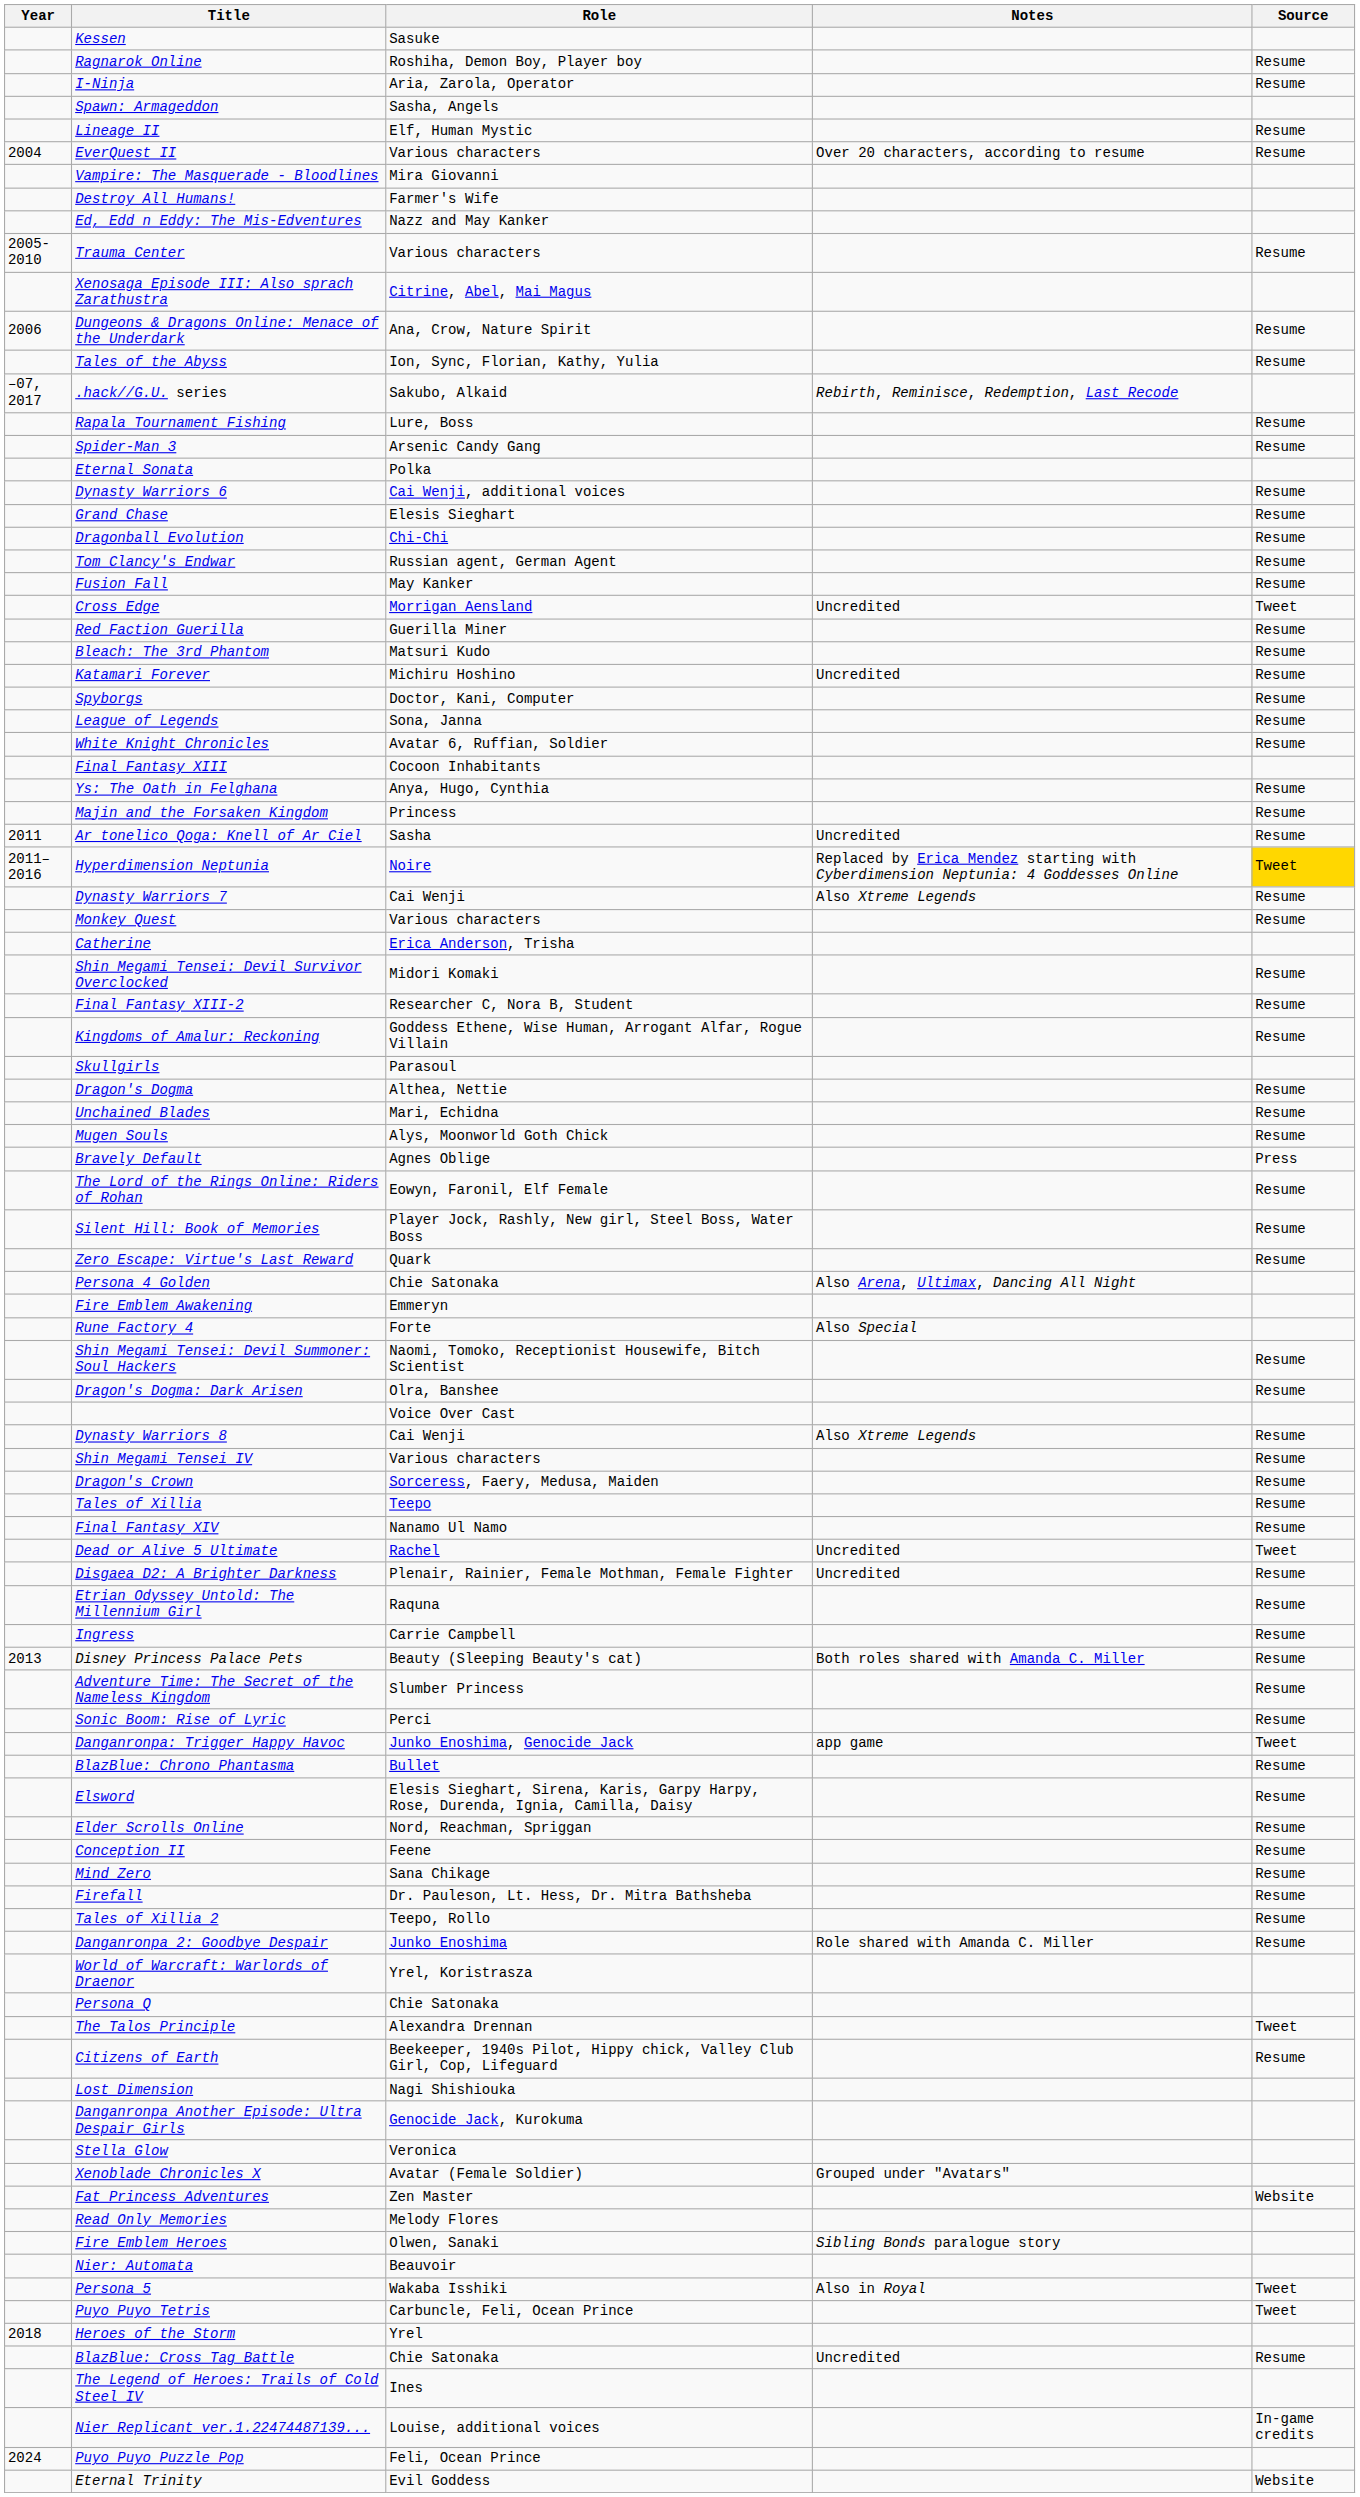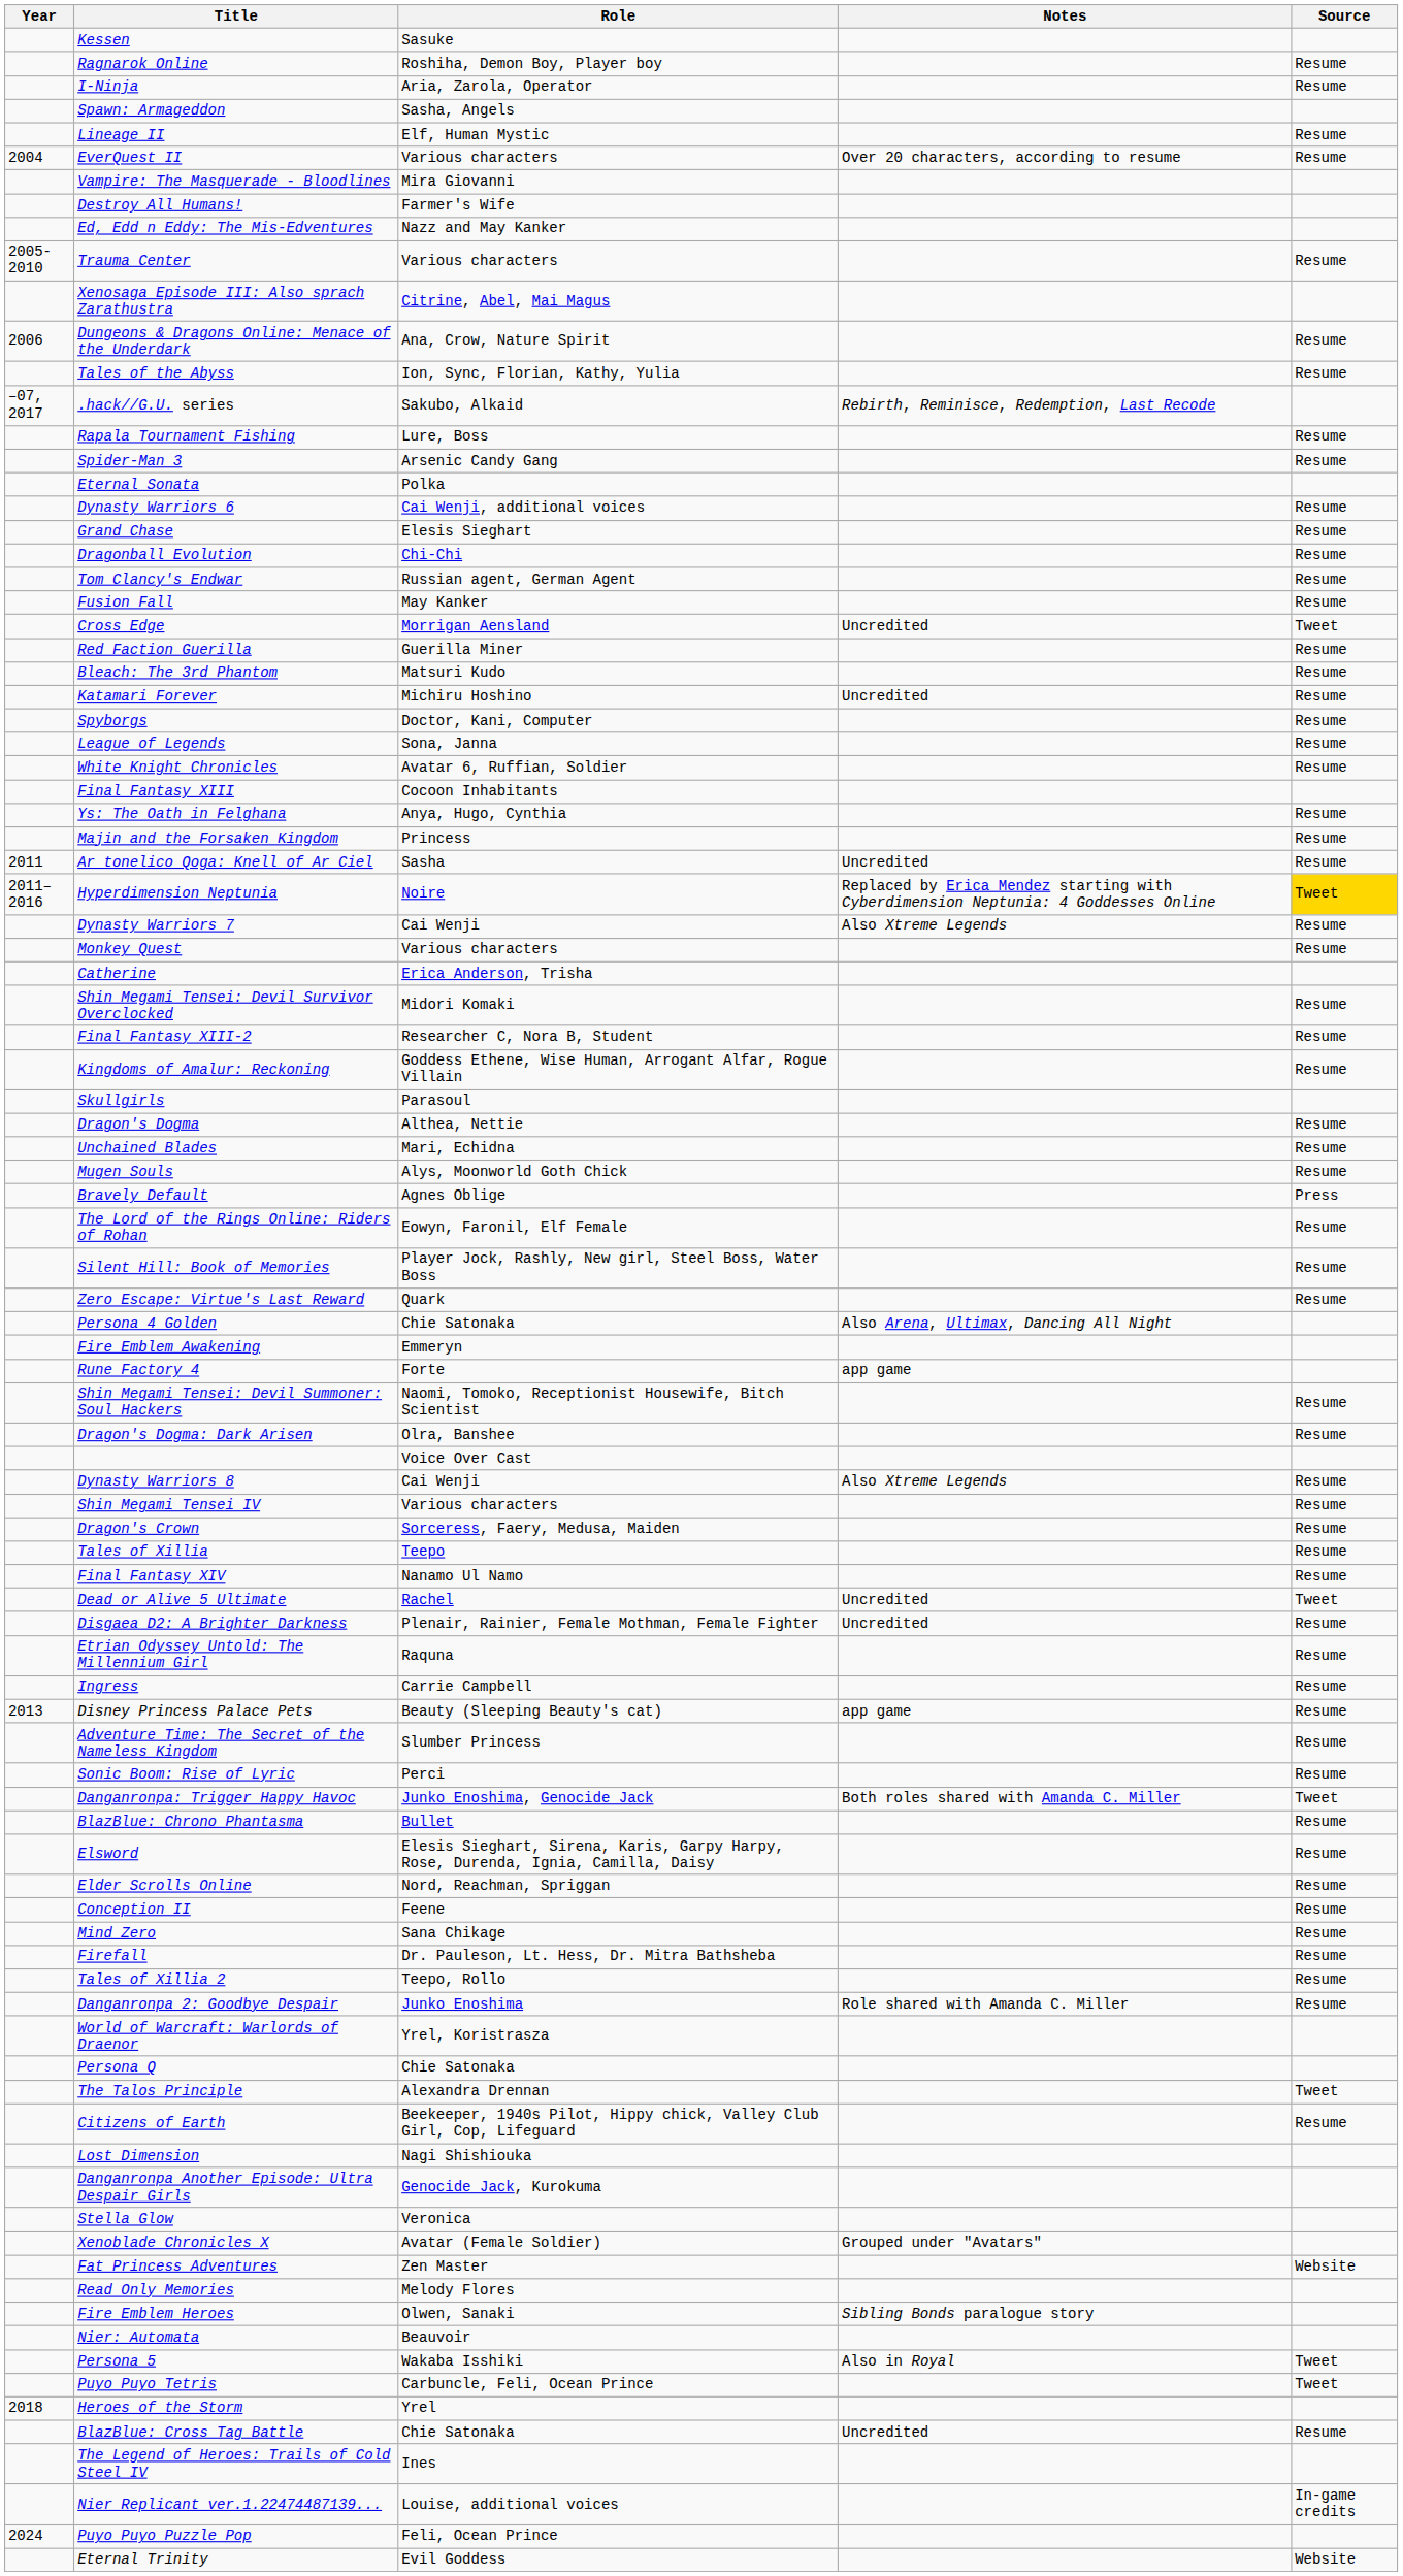Rune Factory 4 | Notes: Also Special -> app game
Disney Princess Palace Pets | Notes: Both roles shared with Amanda C. Miller -> app game
Danganronpa: Trigger Happy Havoc | Notes: app game -> Both roles shared with Amanda C. Miller
